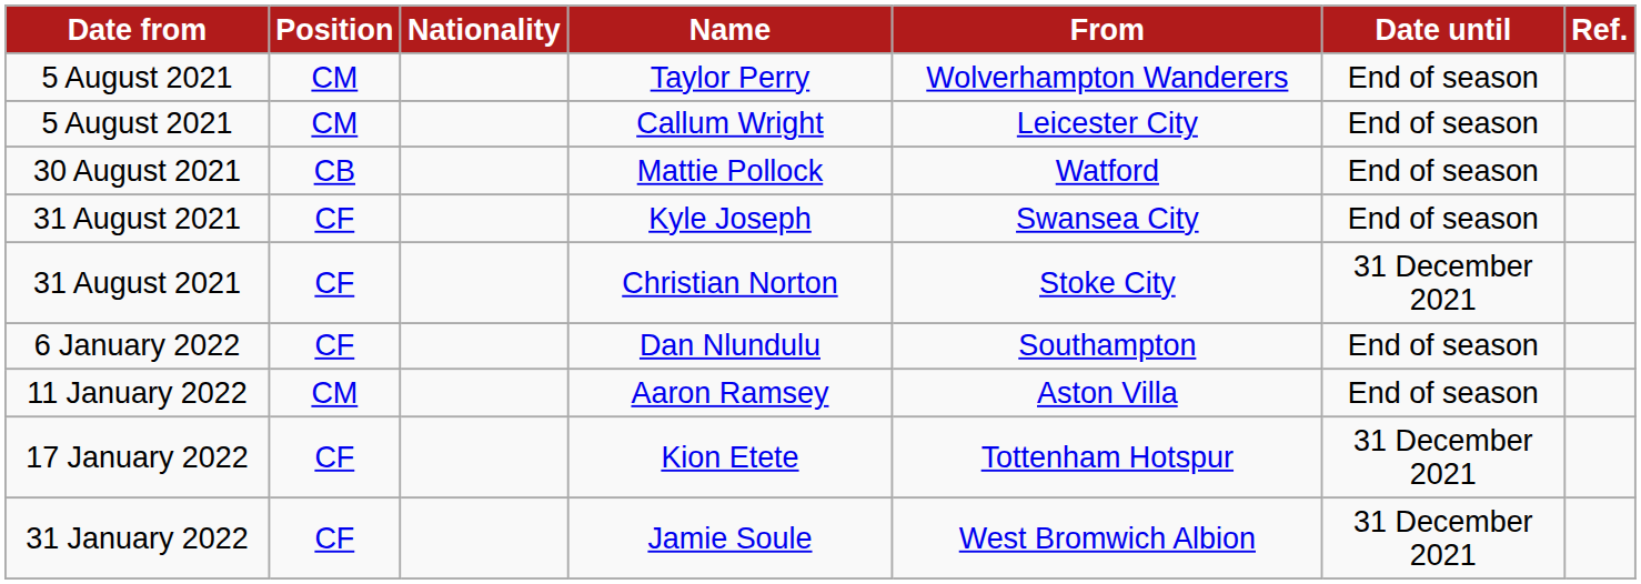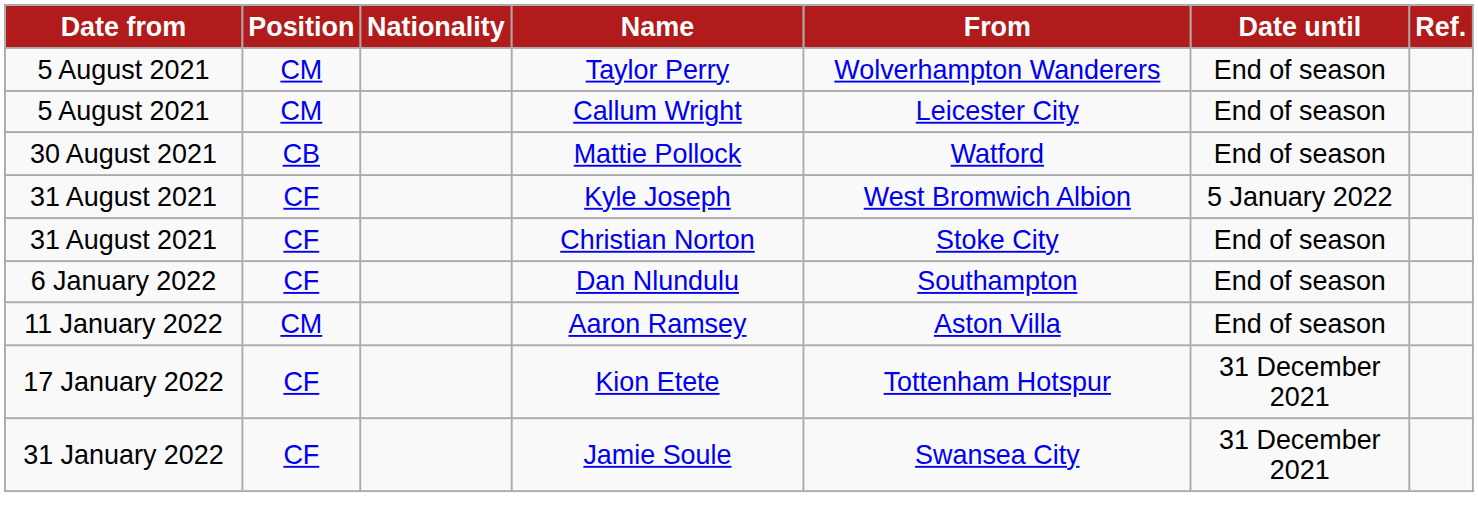Kyle Joseph | From: Swansea City -> West Bromwich Albion
Kyle Joseph | Date until: End of season -> 5 January 2022
Christian Norton | Date until: 31 December 2021 -> End of season
Jamie Soule | From: West Bromwich Albion -> Swansea City
